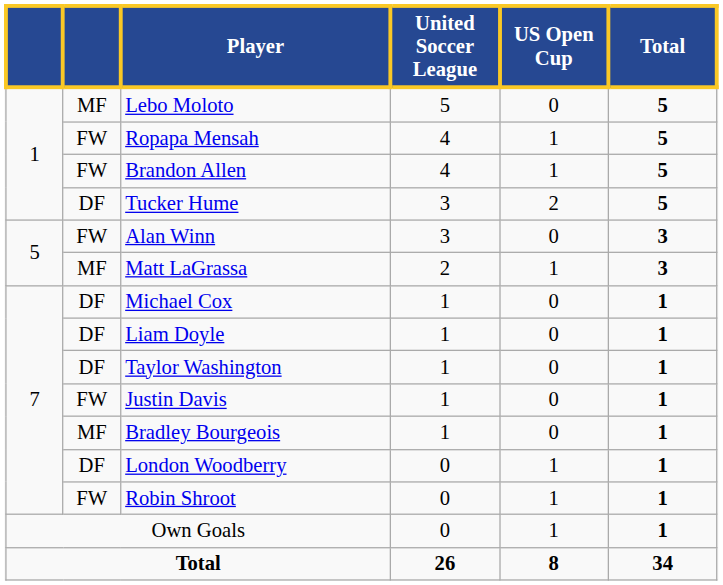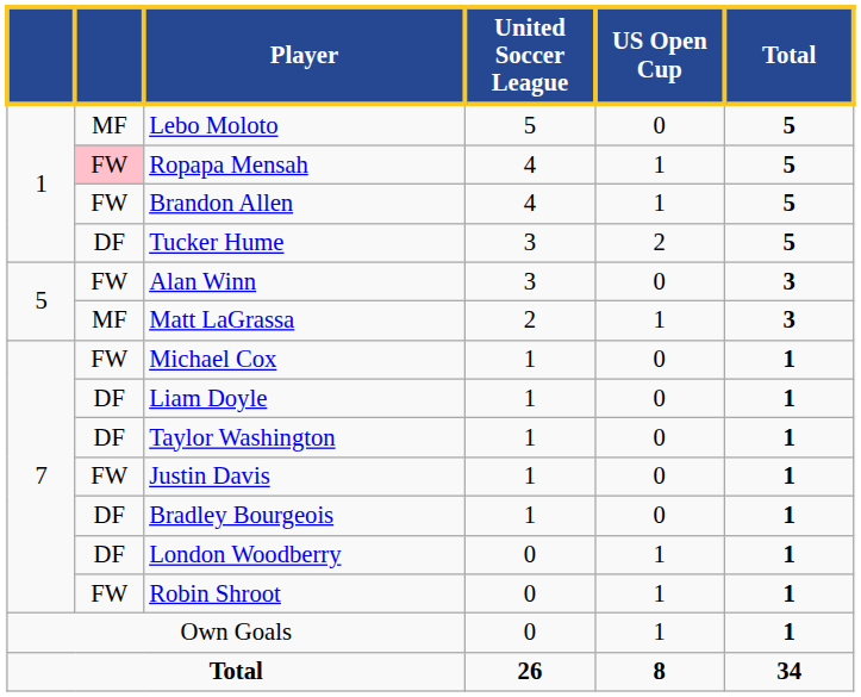Ropapa Mensah | column 2: no background -> pink background
Michael Cox | column 2: DF -> FW
Bradley Bourgeois | column 2: MF -> DF
